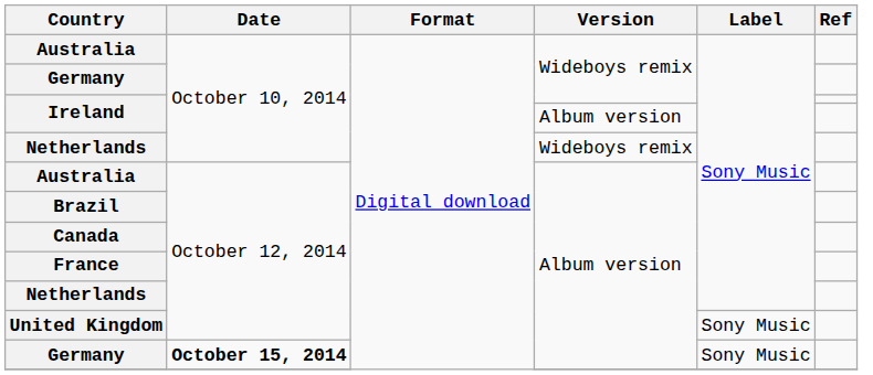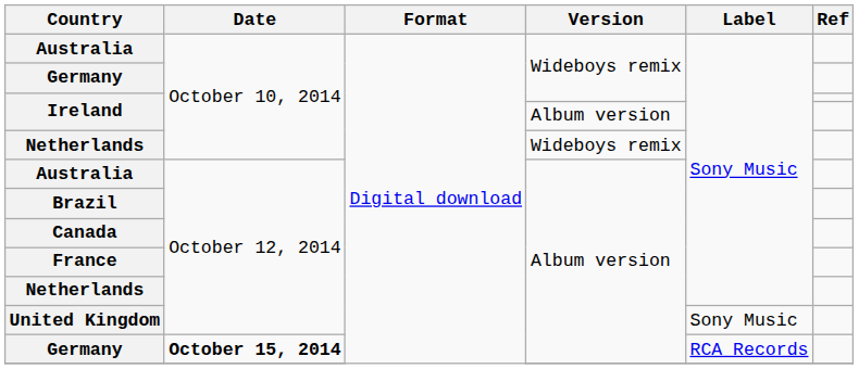Germany / Album version | Label: Sony Music -> RCA Records
